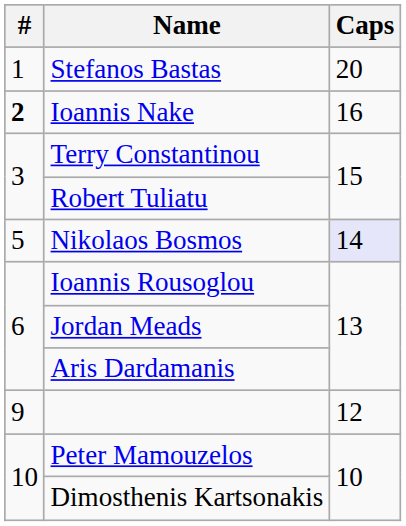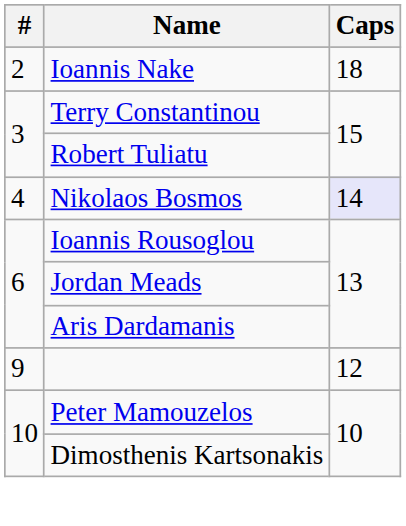- row: 1 | Stefanos Bastas | 20
Ioannis Nake | #: bold -> normal
Ioannis Nake | Caps: 16 -> 18
Nikolaos Bosmos | #: 5 -> 4
